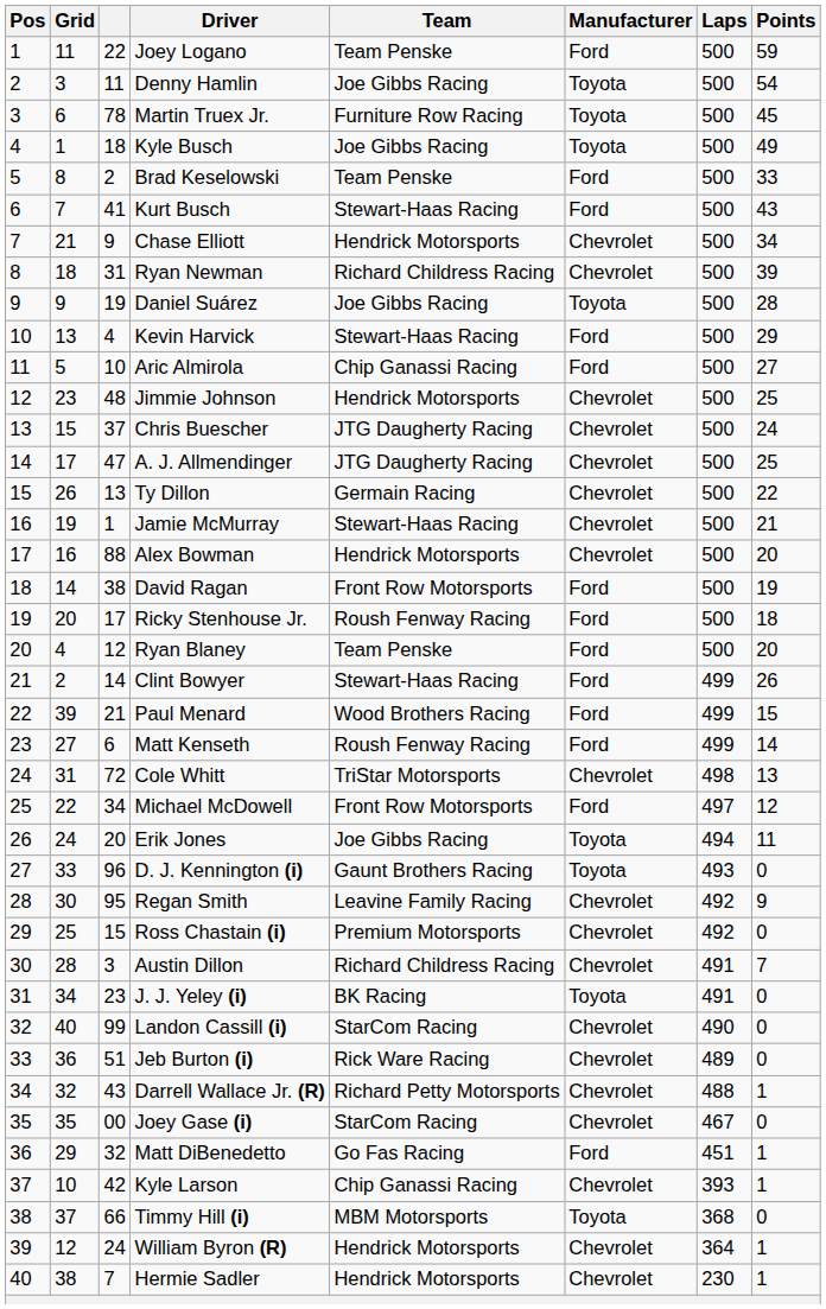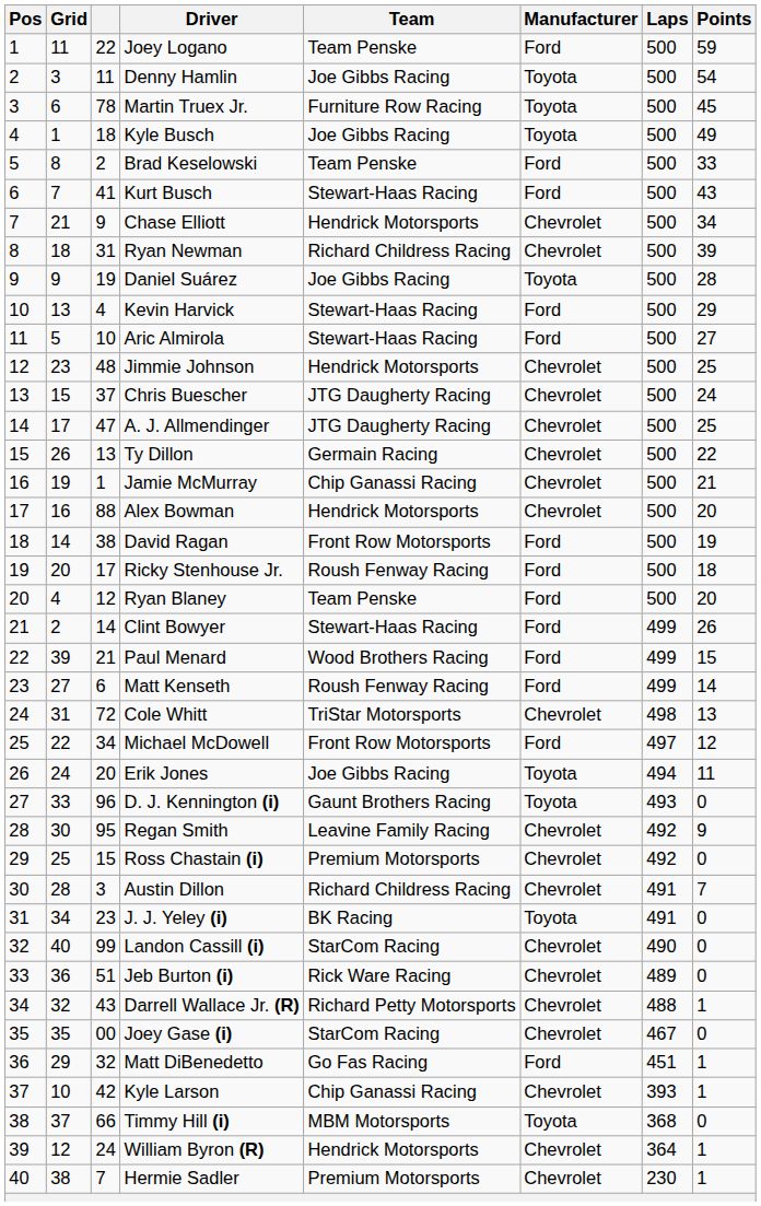Aric Almirola | Team: Chip Ganassi Racing -> Stewart-Haas Racing
Jamie McMurray | Team: Stewart-Haas Racing -> Chip Ganassi Racing
Hermie Sadler | Team: Hendrick Motorsports -> Premium Motorsports
